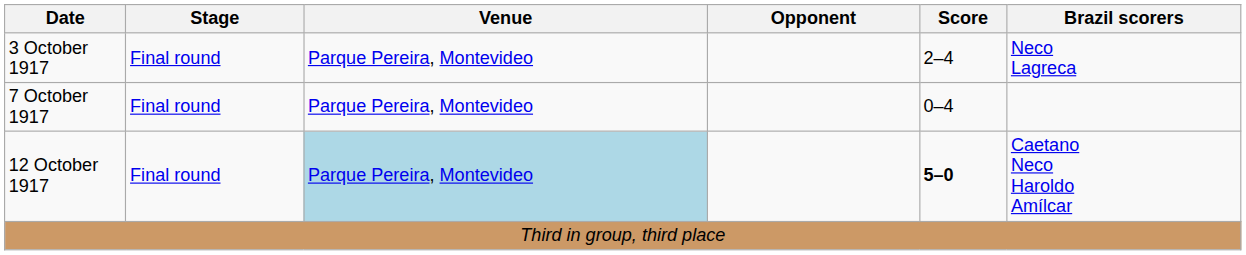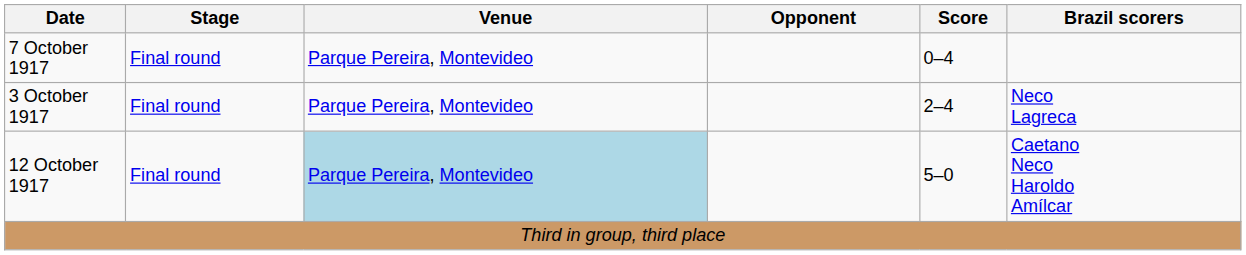rows swapped: 3 October 1917 <-> 7 October 1917
12 October 1917 | Score: bold -> normal
